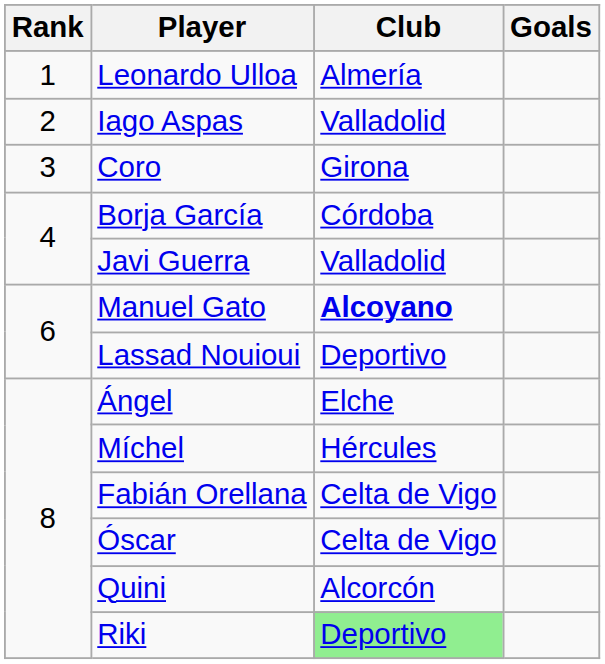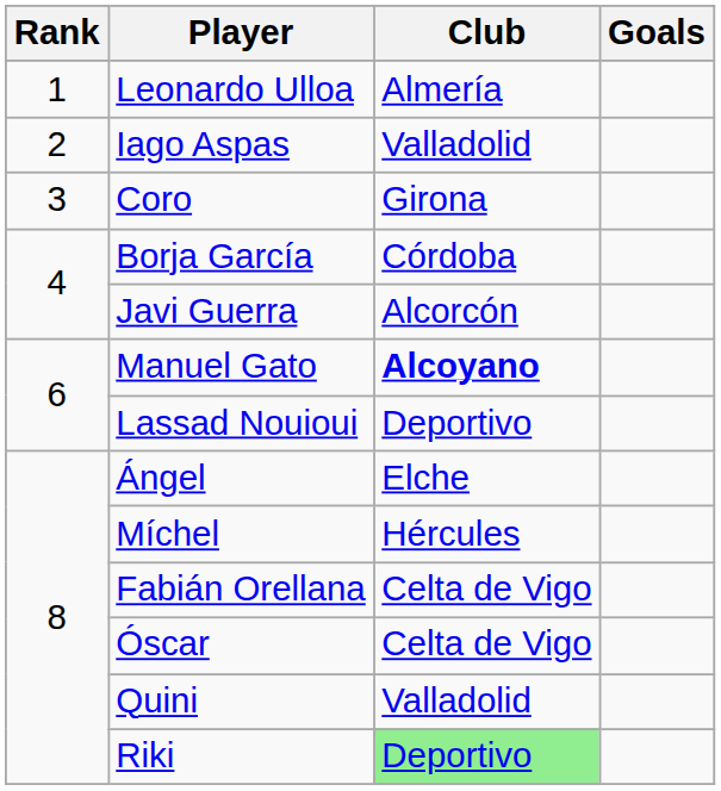Javi Guerra | Club: Valladolid -> Alcorcón
Quini | Club: Alcorcón -> Valladolid
